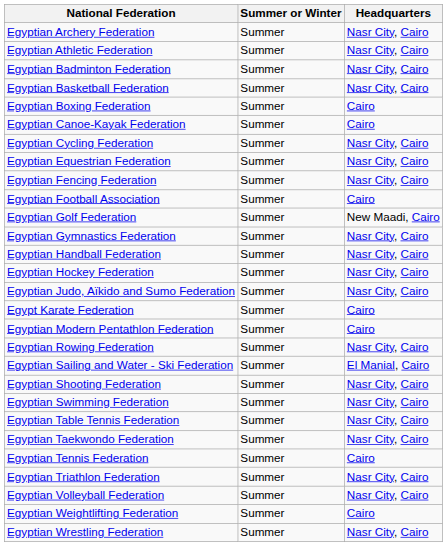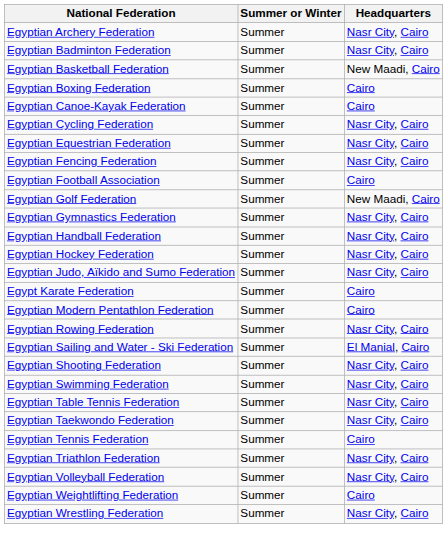- row: Egyptian Athletic Federation | Summer | Nasr City, Cairo
Egyptian Basketball Federation | Headquarters: Nasr City, Cairo -> New Maadi, Cairo
